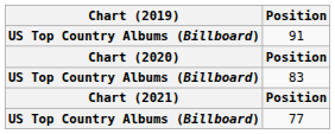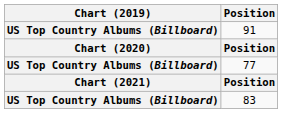rows swapped: 77 <-> 83
